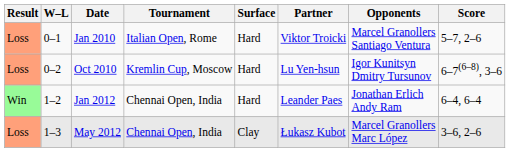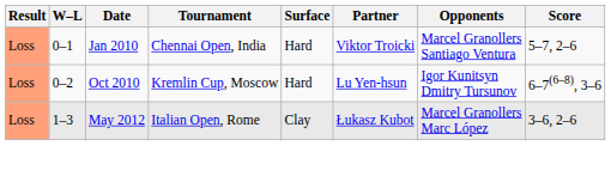Jan 2010 | Tournament: Italian Open, Rome -> Chennai Open, India
- row: Win | 1–2 | Jan 2012 | Chennai Open, India | Hard | Leander Paes | Jonathan Erlich Andy Ram | 6–4, 6–4
May 2012 | Tournament: Chennai Open, India -> Italian Open, Rome
